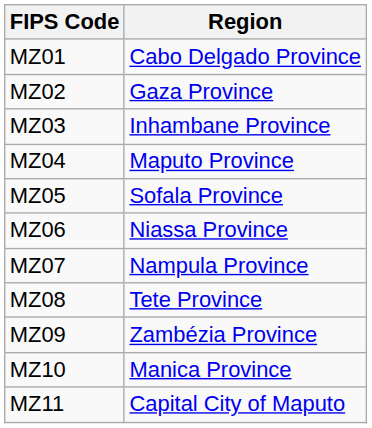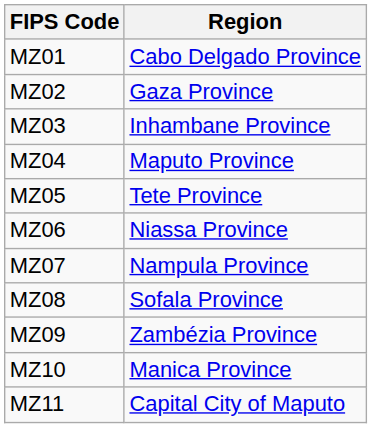MZ05 | Region: Sofala Province -> Tete Province
MZ08 | Region: Tete Province -> Sofala Province
